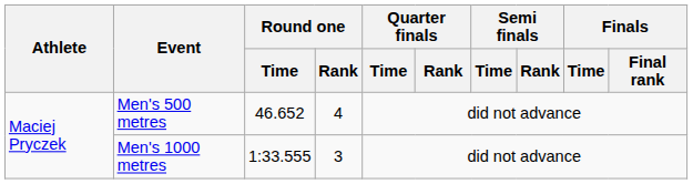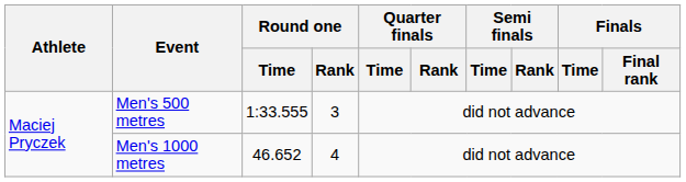Men's 500 metres | Round one / Time: 46.652 -> 1:33.555
Men's 500 metres | Round one / Rank: 4 -> 3
Men's 1000 metres | Round one / Time: 1:33.555 -> 46.652
Men's 1000 metres | Round one / Rank: 3 -> 4
